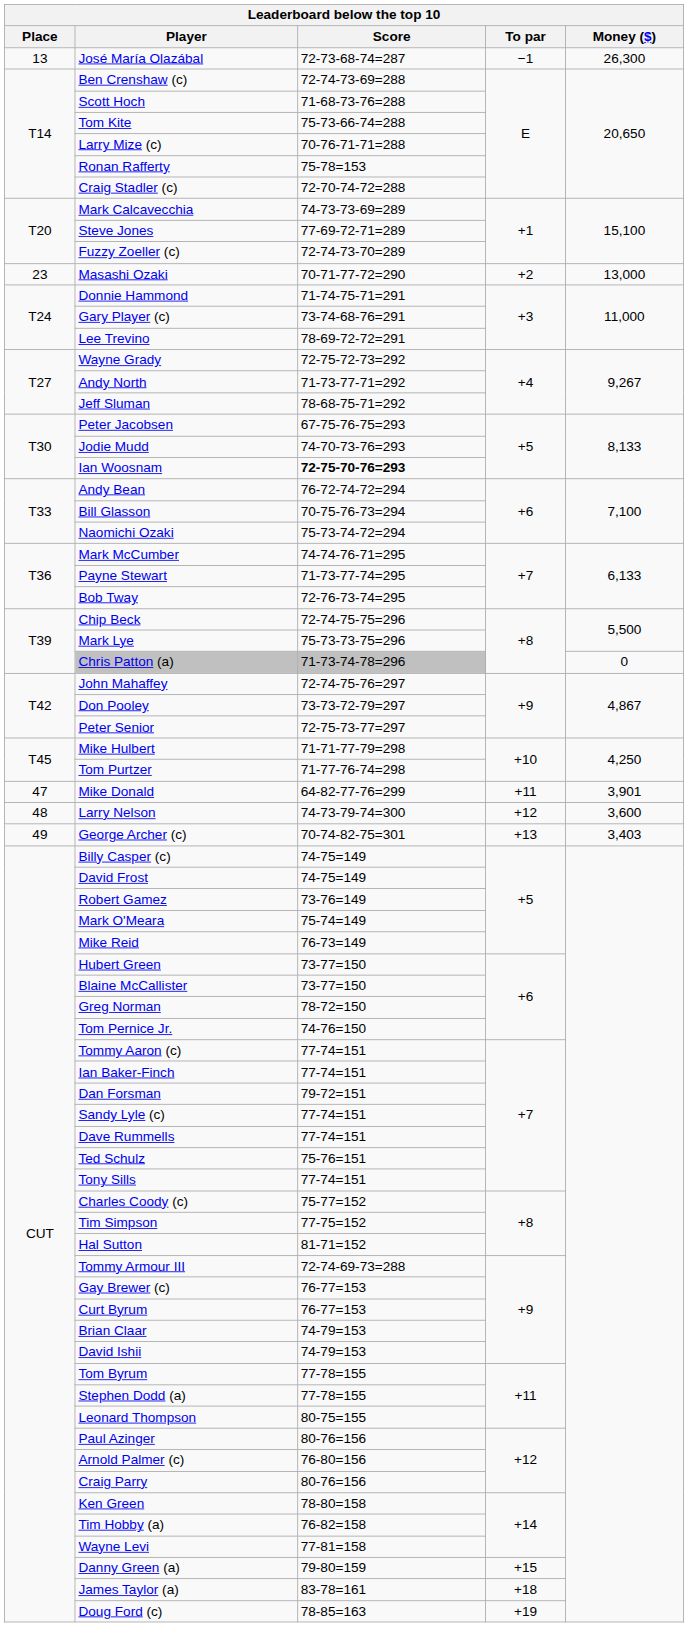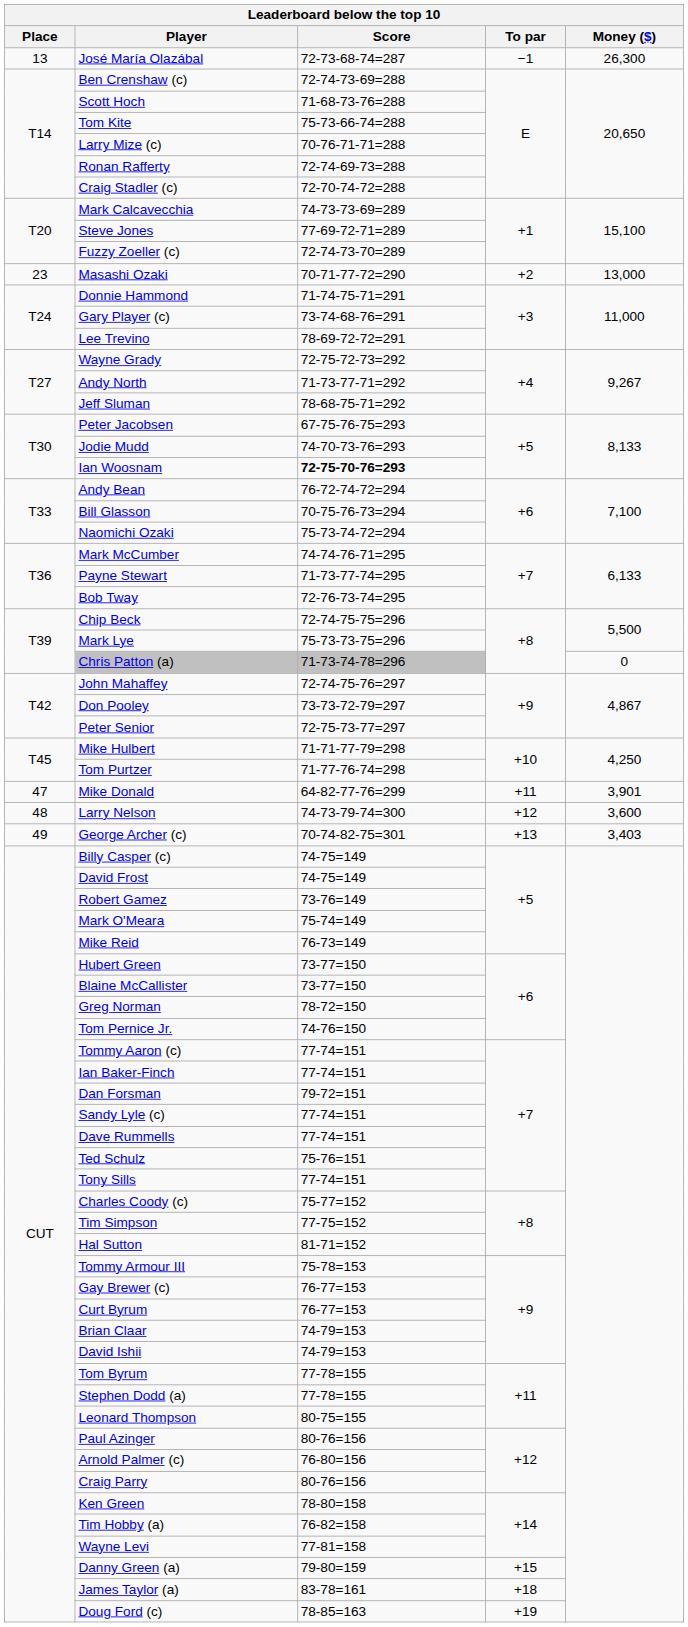Ronan Rafferty | Score: 75-78=153 -> 72-74-69-73=288
Tommy Armour III | Score: 72-74-69-73=288 -> 75-78=153
